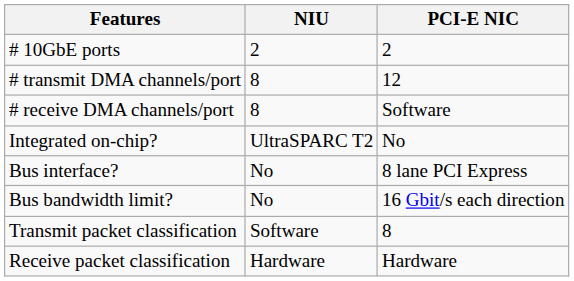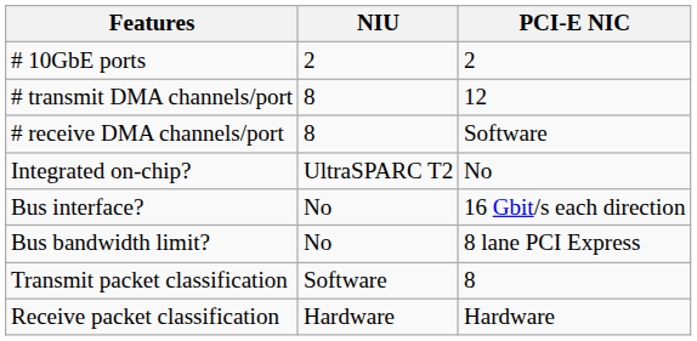Bus interface? | PCI-E NIC: 8 lane PCI Express -> 16 Gbit/s each direction
Bus bandwidth limit? | PCI-E NIC: 16 Gbit/s each direction -> 8 lane PCI Express
